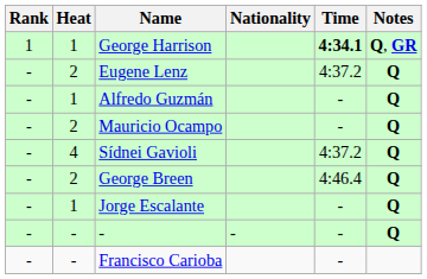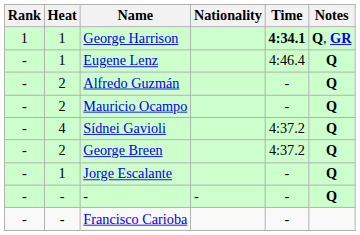Eugene Lenz | Heat: 2 -> 1
Eugene Lenz | Time: 4:37.2 -> 4:46.4
Alfredo Guzmán | Heat: 1 -> 2
George Breen | Time: 4:46.4 -> 4:37.2
